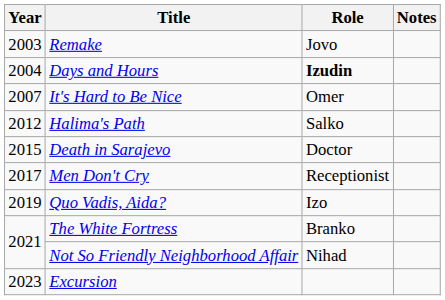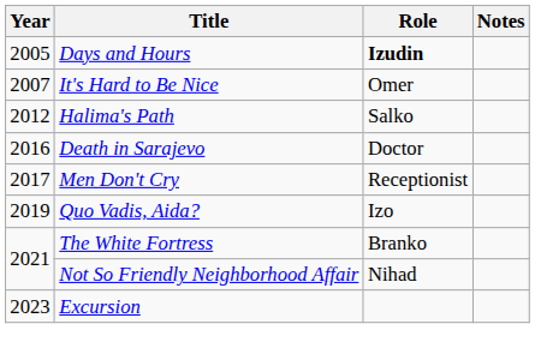- row: 2003 | Remake | Jovo
Days and Hours | Year: 2004 -> 2005
Death in Sarajevo | Year: 2015 -> 2016
